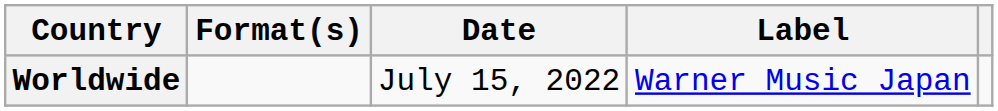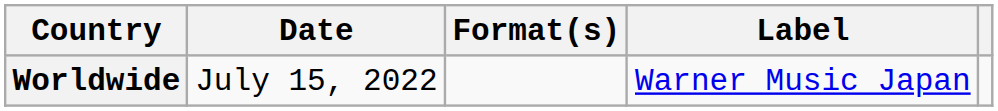columns swapped: Date <-> Format(s)
